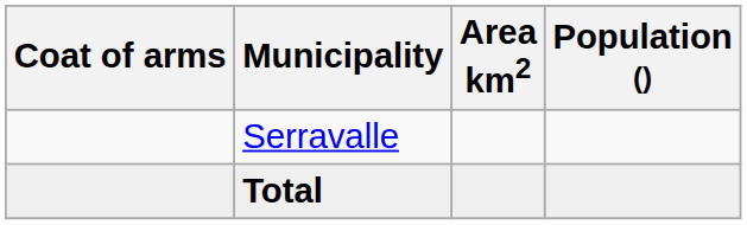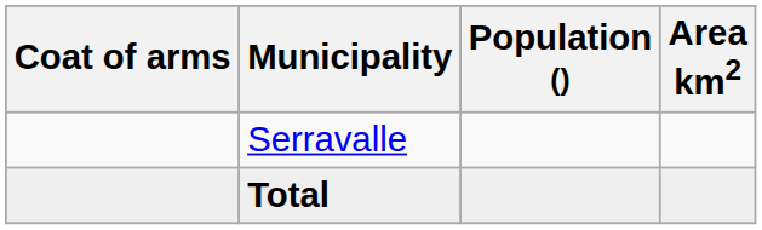columns swapped: Population () <-> Area km2
